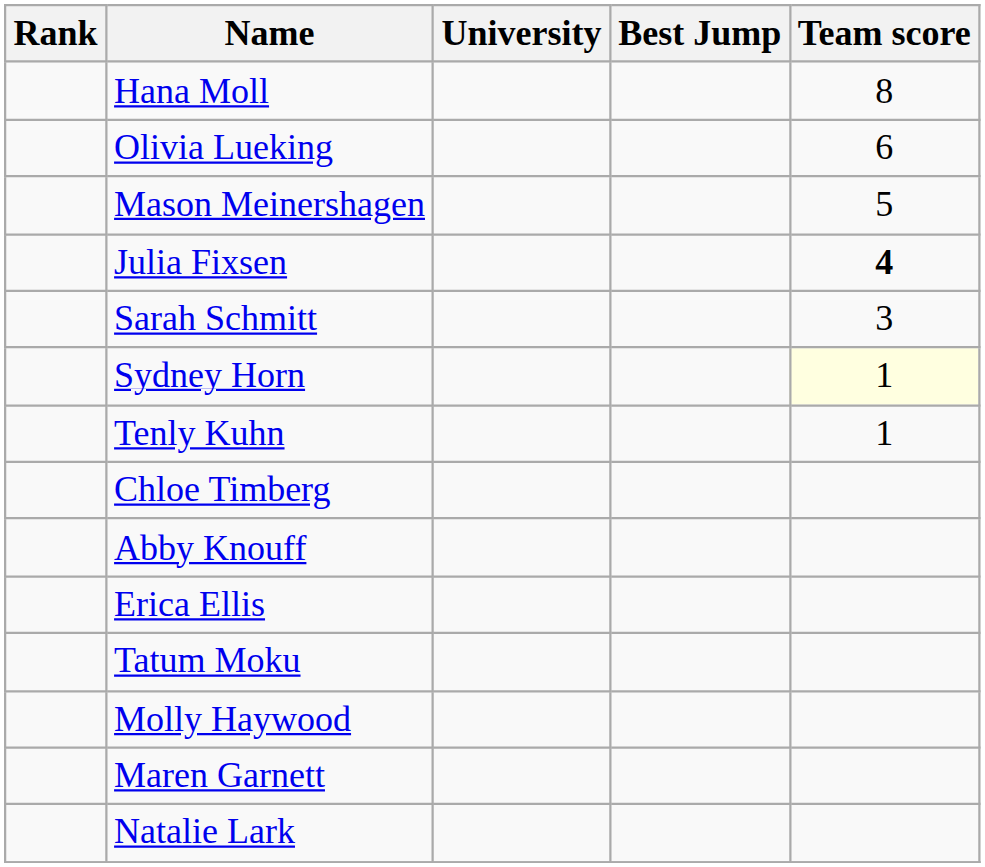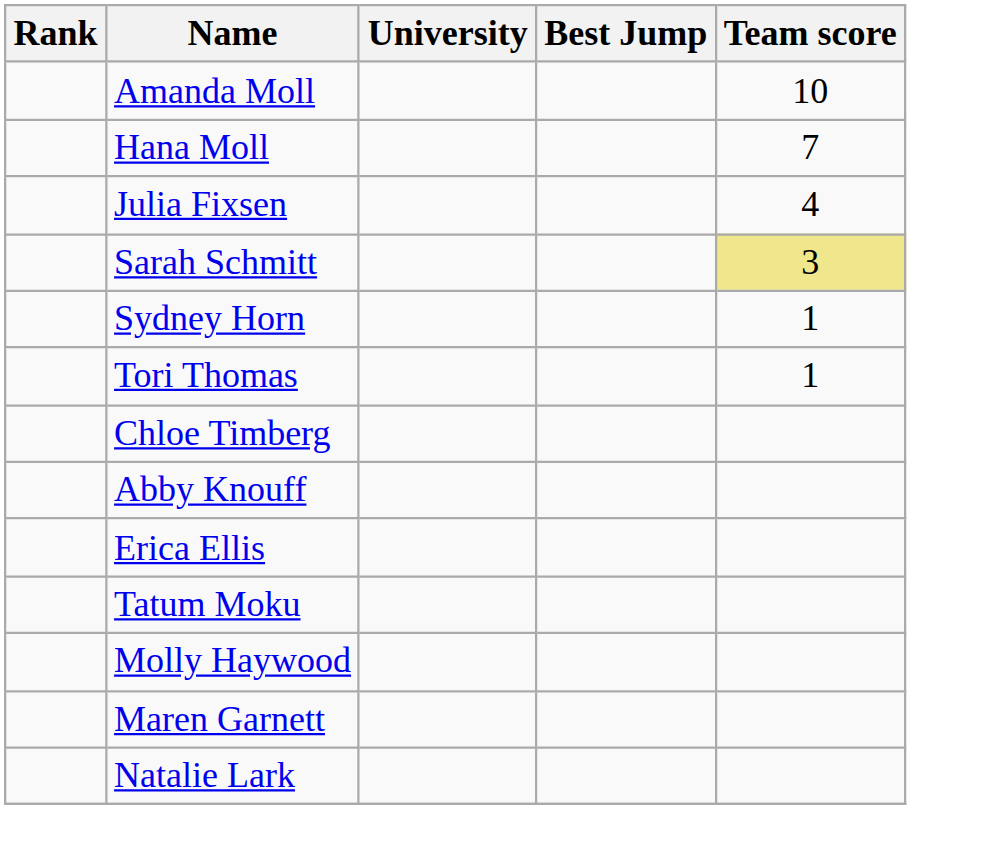+ row: Amanda Moll | 10
Hana Moll | Team score: 8 -> 7
- row: Olivia Lueking | 6
- row: Mason Meinershagen | 5
Julia Fixsen | Team score: bold -> normal
Sarah Schmitt | Team score: no background -> khaki background
Sydney Horn | Team score: lightyellow background -> no background
+ row: Tori Thomas | 1
- row: Tenly Kuhn | 1
